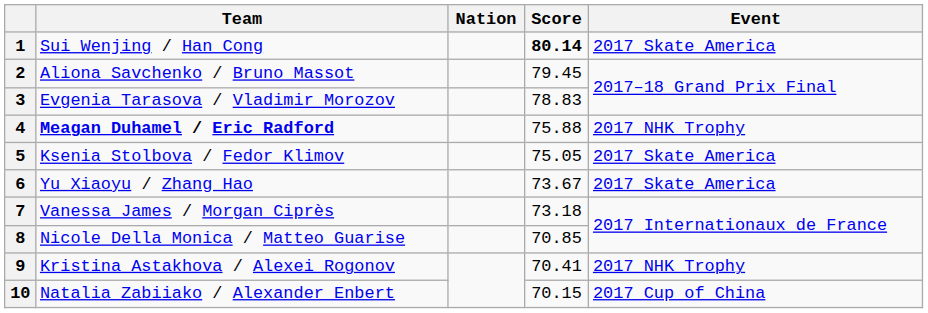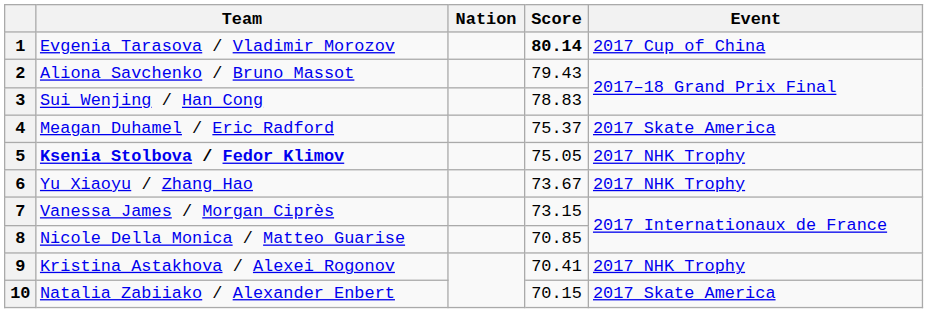1 | Team: Sui Wenjing / Han Cong -> Evgenia Tarasova / Vladimir Morozov
1 | Event: 2017 Skate America -> 2017 Cup of China
2 | Score: 79.45 -> 79.43
3 | Team: Evgenia Tarasova / Vladimir Morozov -> Sui Wenjing / Han Cong
4 | Team: bold -> normal
4 | Score: 75.88 -> 75.37
4 | Event: 2017 NHK Trophy -> 2017 Skate America
5 | Team: normal -> bold
5 | Event: 2017 Skate America -> 2017 NHK Trophy
6 | Event: 2017 Skate America -> 2017 NHK Trophy
7 | Score: 73.18 -> 73.15
10 | Event: 2017 Cup of China -> 2017 Skate America
